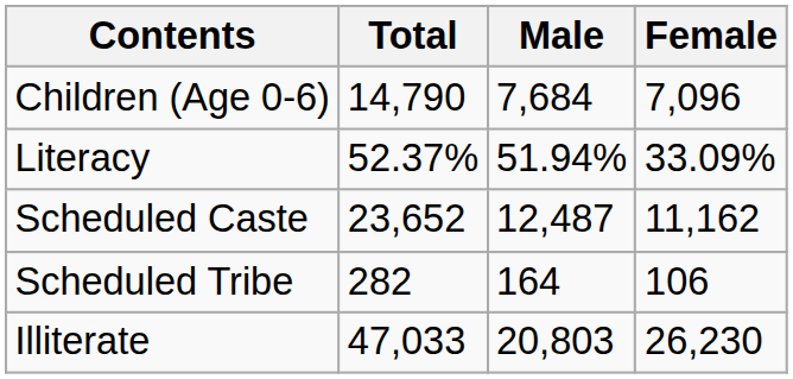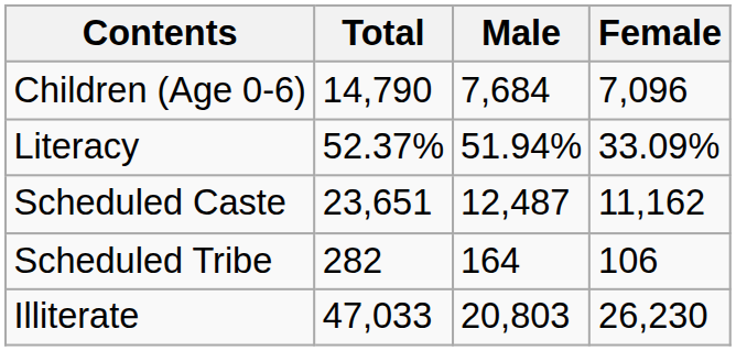Scheduled Caste | Total: 23,652 -> 23,651
